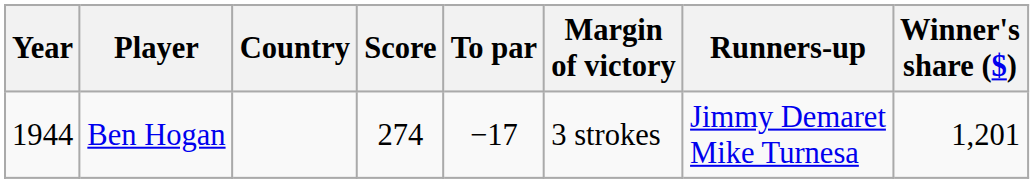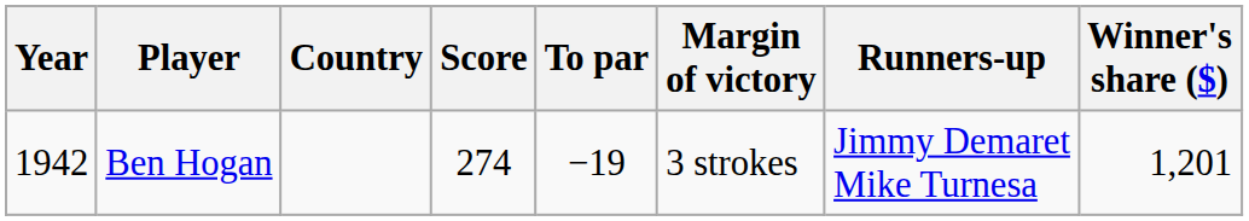Ben Hogan | Year: 1944 -> 1942
Ben Hogan | To par: −17 -> −19
